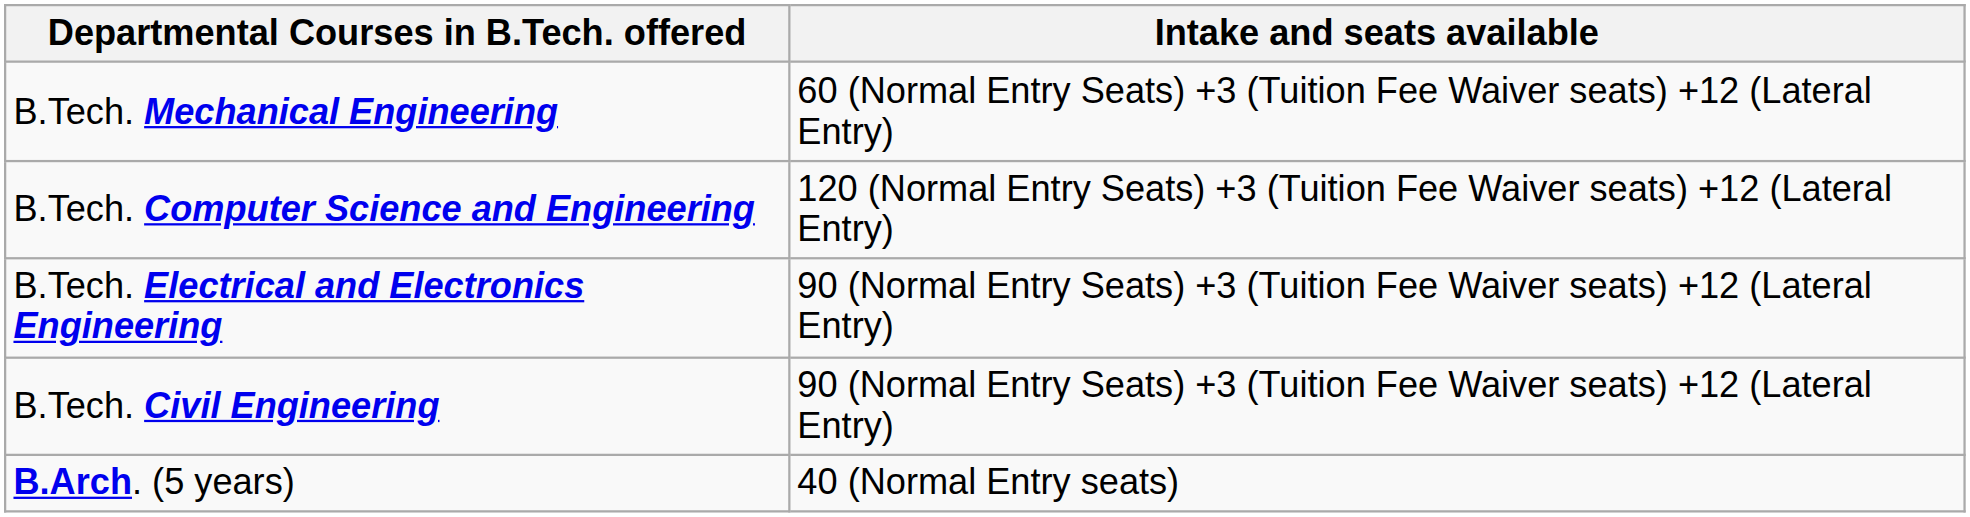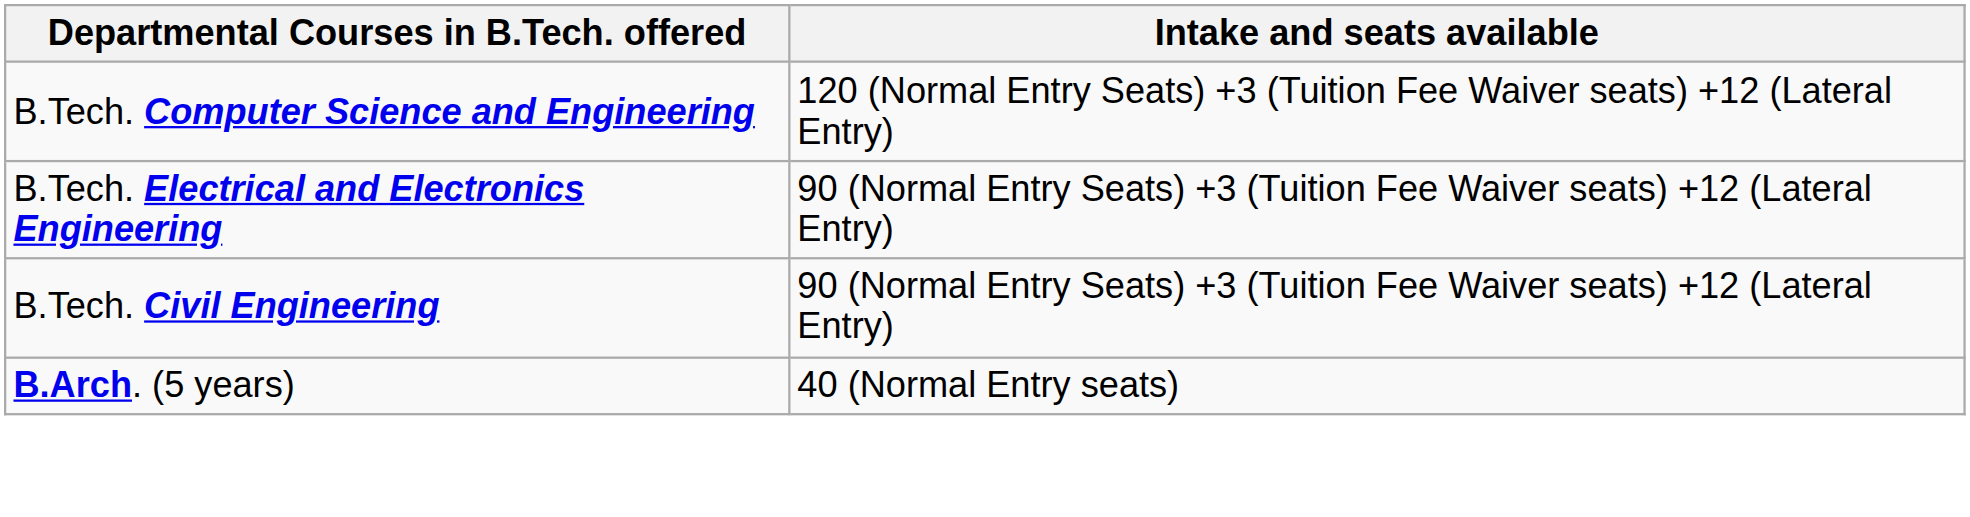- row: B.Tech. Mechanical Engineering | 60 (Normal Entry Seats) +3 (Tuition Fee Waiver seats) +12 (Lateral Entry)
